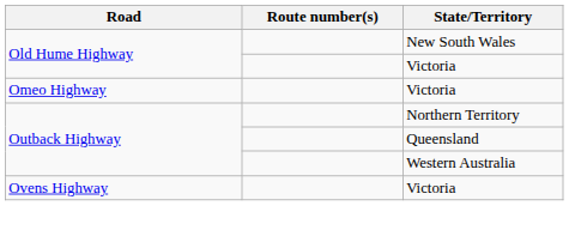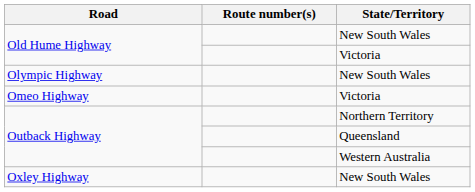+ row: Olympic Highway | New South Wales
- row: Ovens Highway | Victoria
+ row: Oxley Highway | New South Wales
